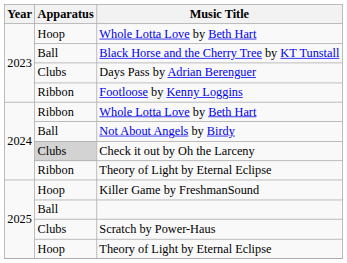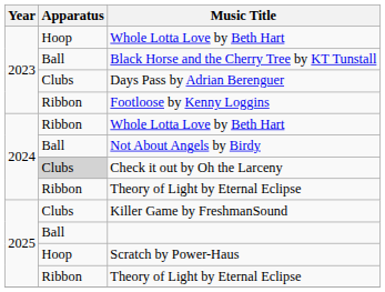Killer Game by FreshmanSound | Apparatus: Hoop -> Clubs
Scratch by Power-Haus | Apparatus: Clubs -> Hoop
2025 / Theory of Light by Eternal Eclipse | Apparatus: Hoop -> Ribbon
